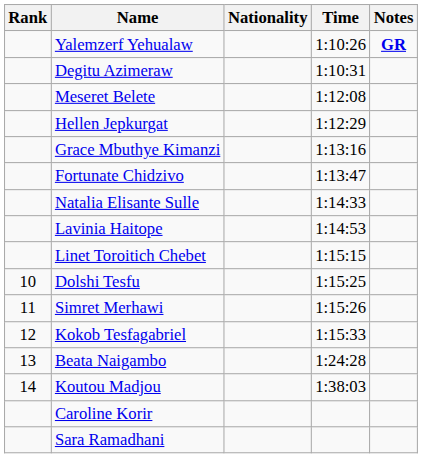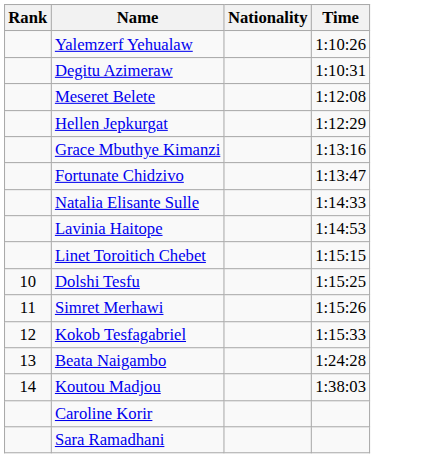- column: Notes | GR
